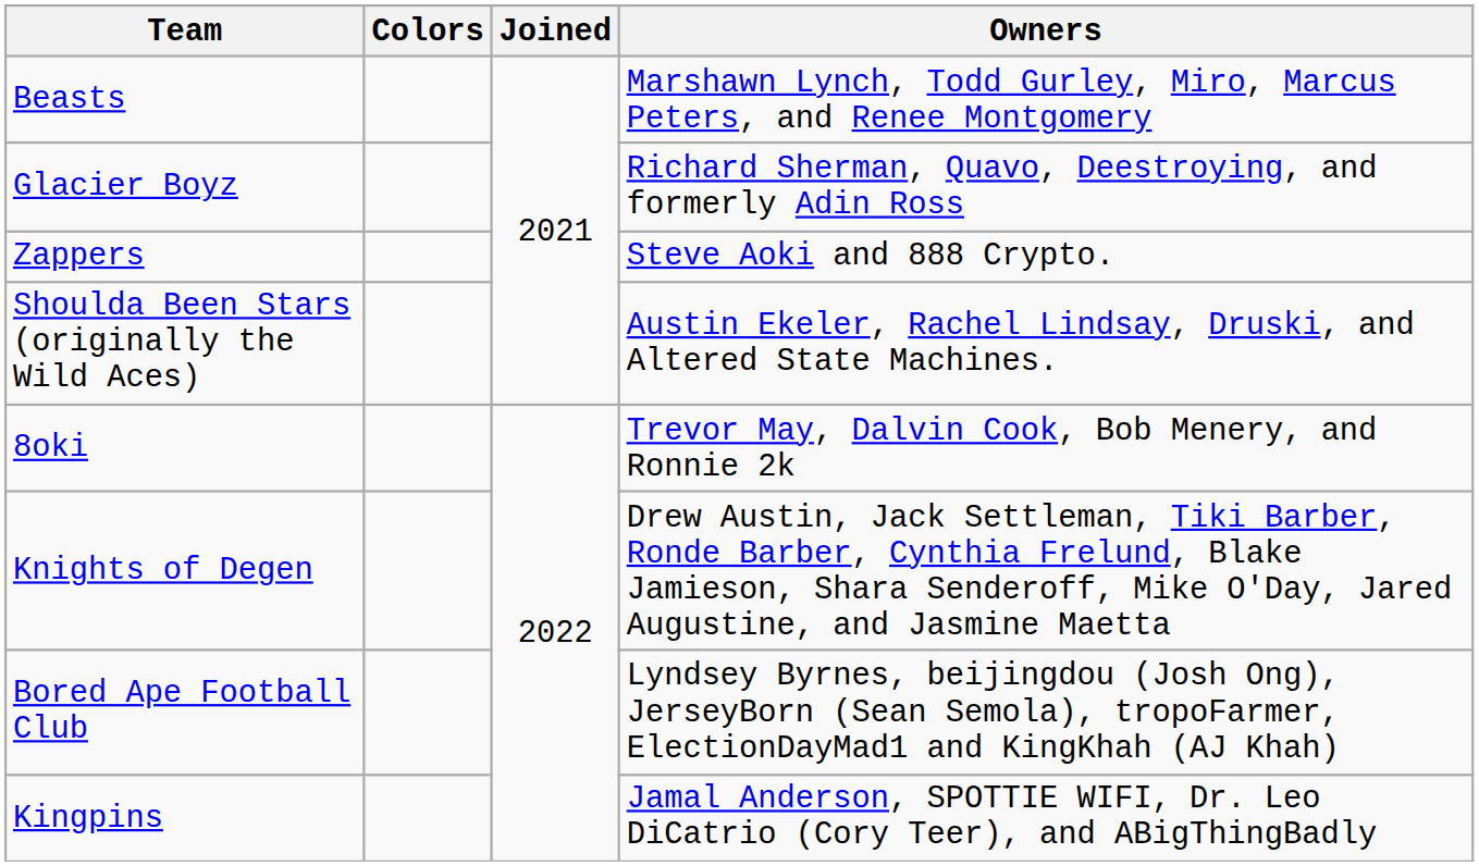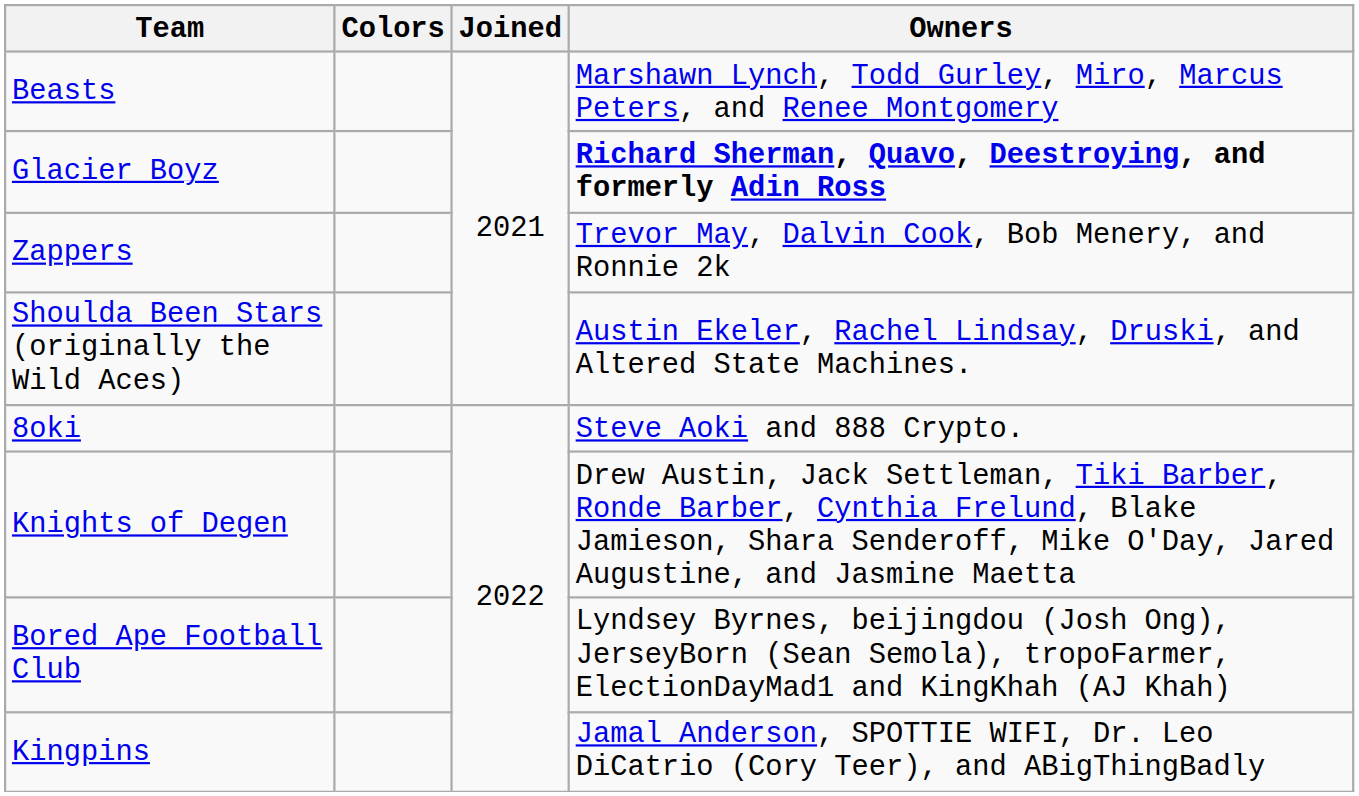Glacier Boyz | Owners: normal -> bold
Zappers | Owners: Steve Aoki and 888 Crypto. -> Trevor May, Dalvin Cook, Bob Menery, and Ronnie 2k
8oki | Owners: Trevor May, Dalvin Cook, Bob Menery, and Ronnie 2k -> Steve Aoki and 888 Crypto.
